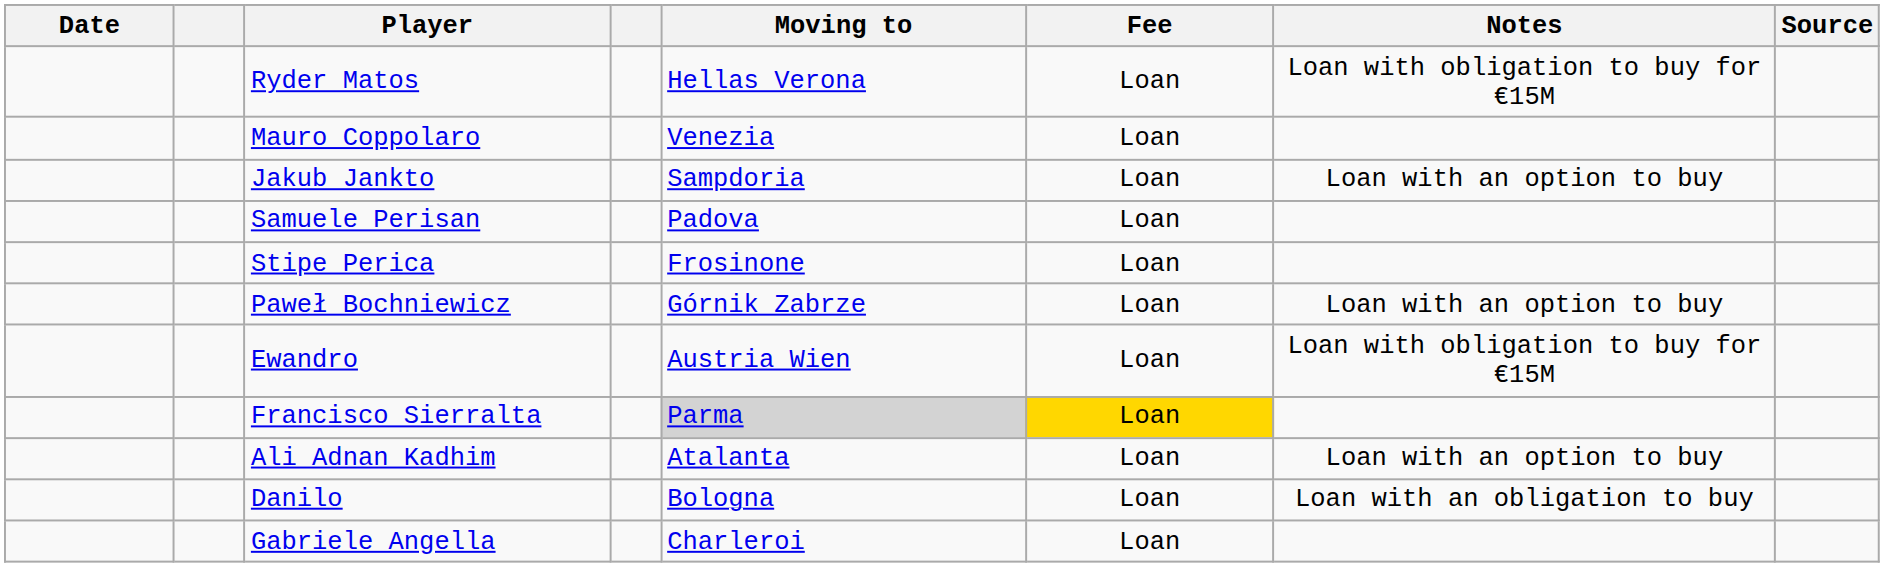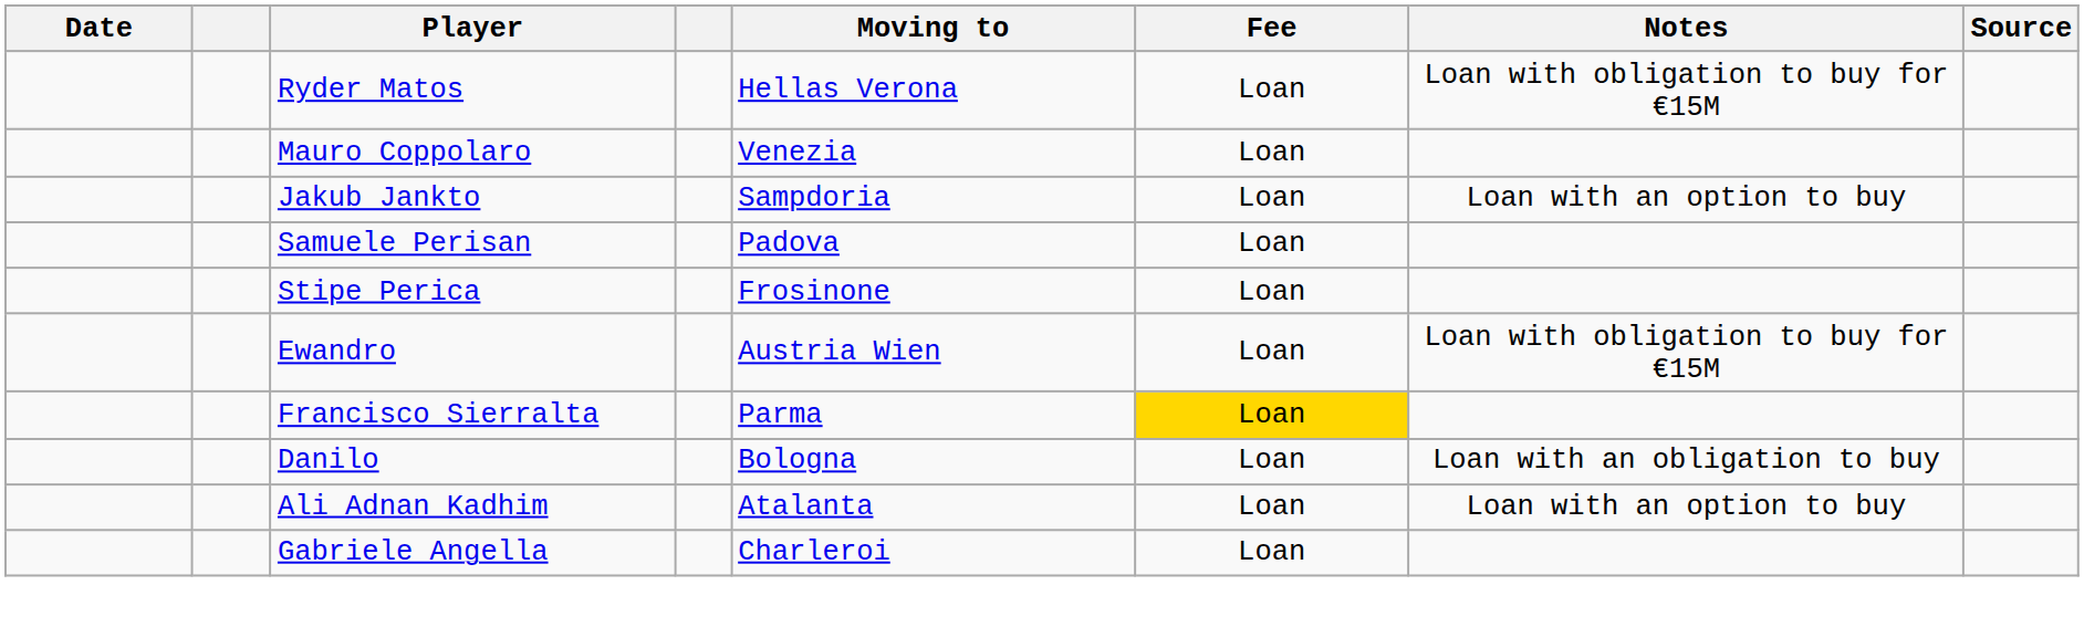- row: Paweł Bochniewicz | Górnik Zabrze | Loan | Loan with an option to buy
Francisco Sierralta | Moving to: lightgrey background -> no background
rows swapped: Danilo <-> Ali Adnan Kadhim
